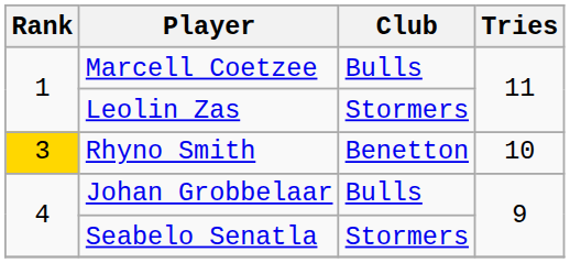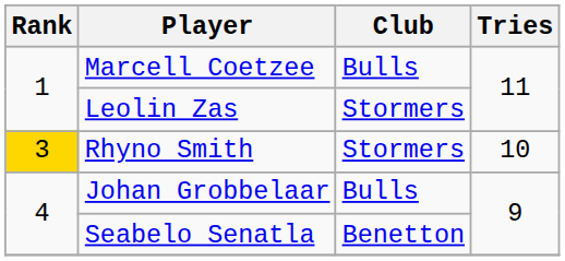Rhyno Smith | Club: Benetton -> Stormers
Seabelo Senatla | Club: Stormers -> Benetton
